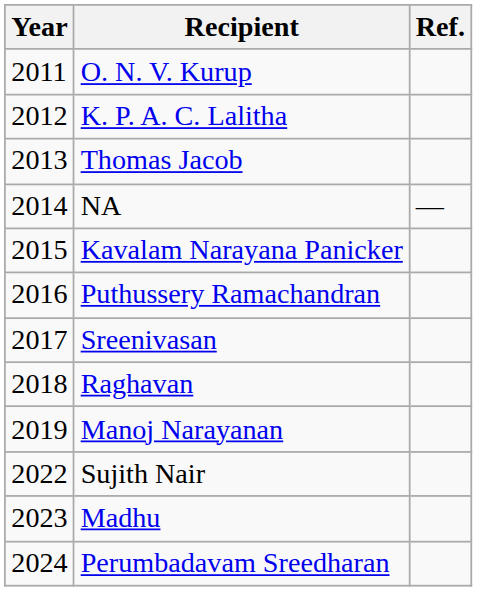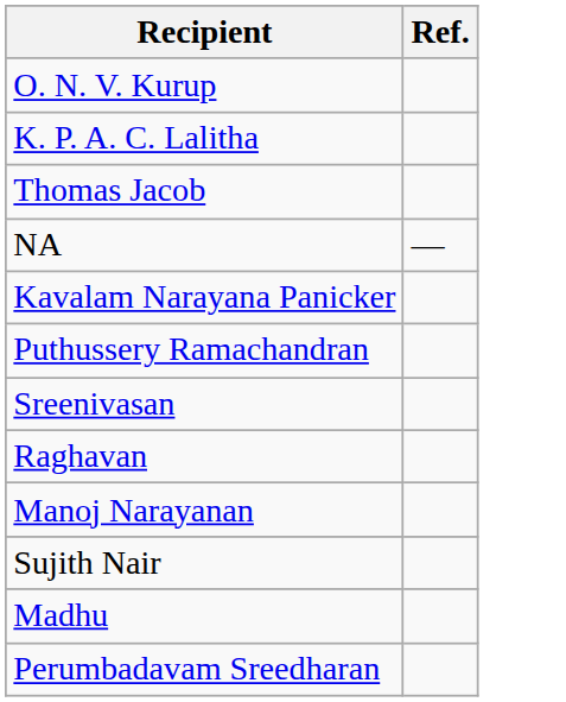- column: Year | 2011 | 2012 | 2013 | 2014 | 2015 | 2016 | 2017 | 2018 | 2019 | 2022 | 2023 | 2024
